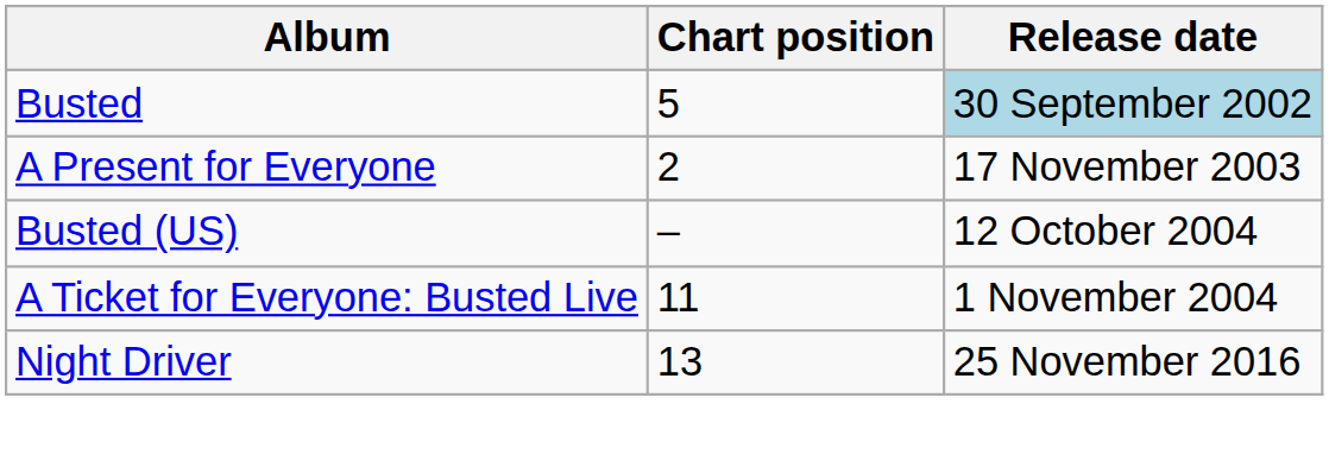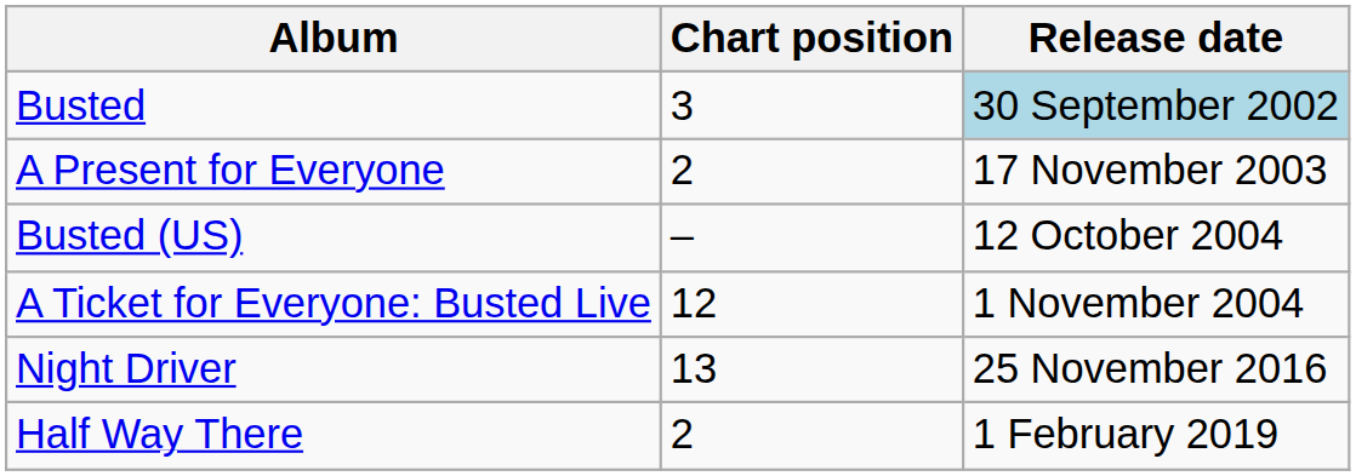Busted | Chart position: 5 -> 3
A Ticket for Everyone: Busted Live | Chart position: 11 -> 12
+ row: Half Way There | 2 | 1 February 2019
